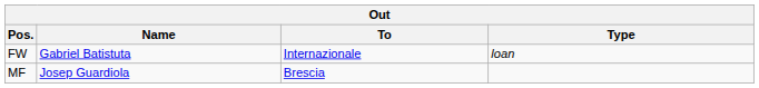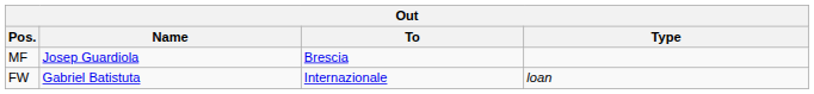rows swapped: MF <-> FW
